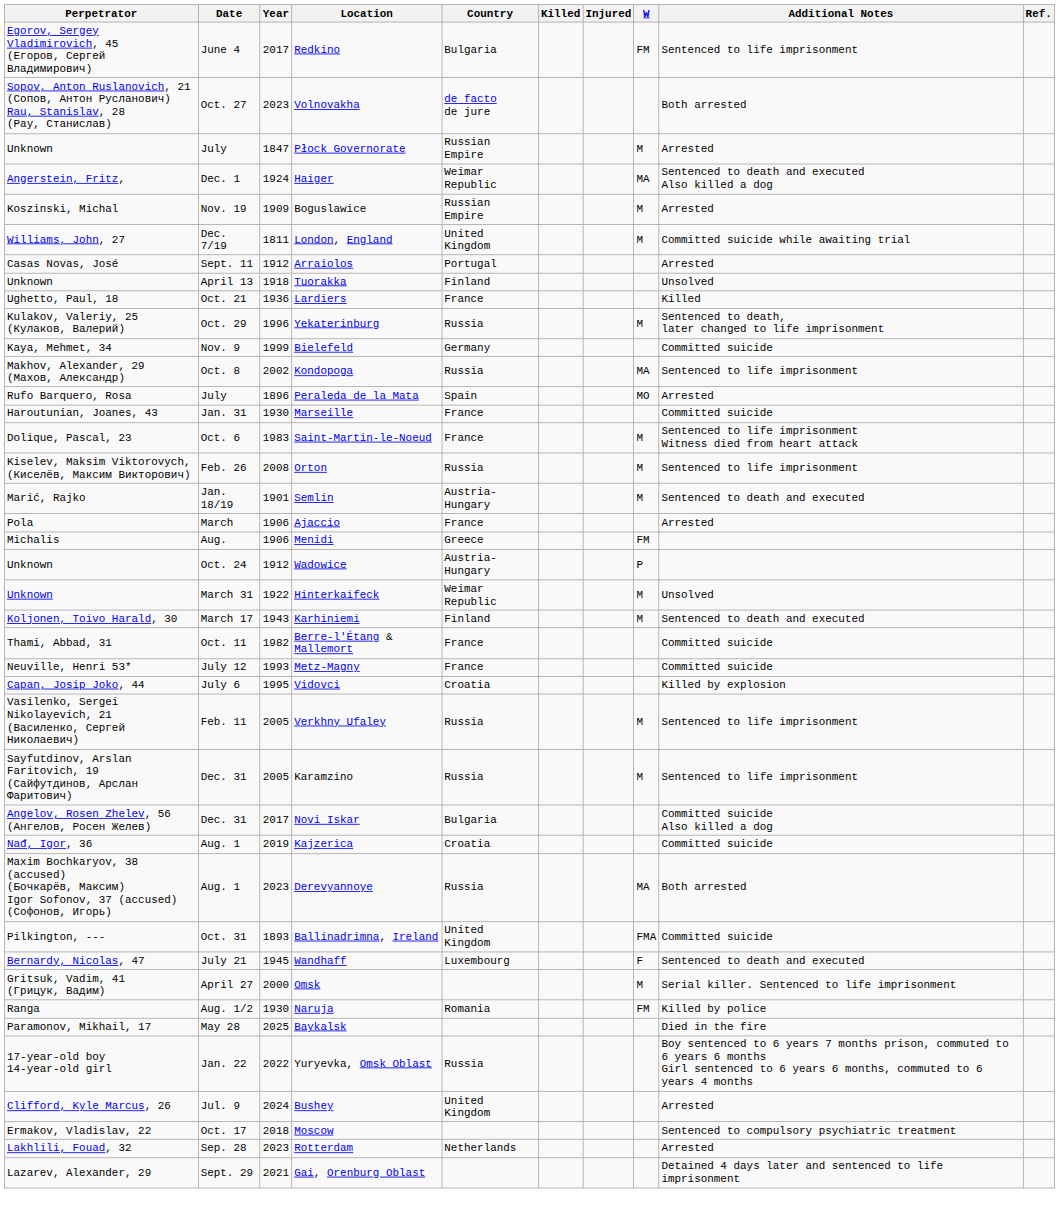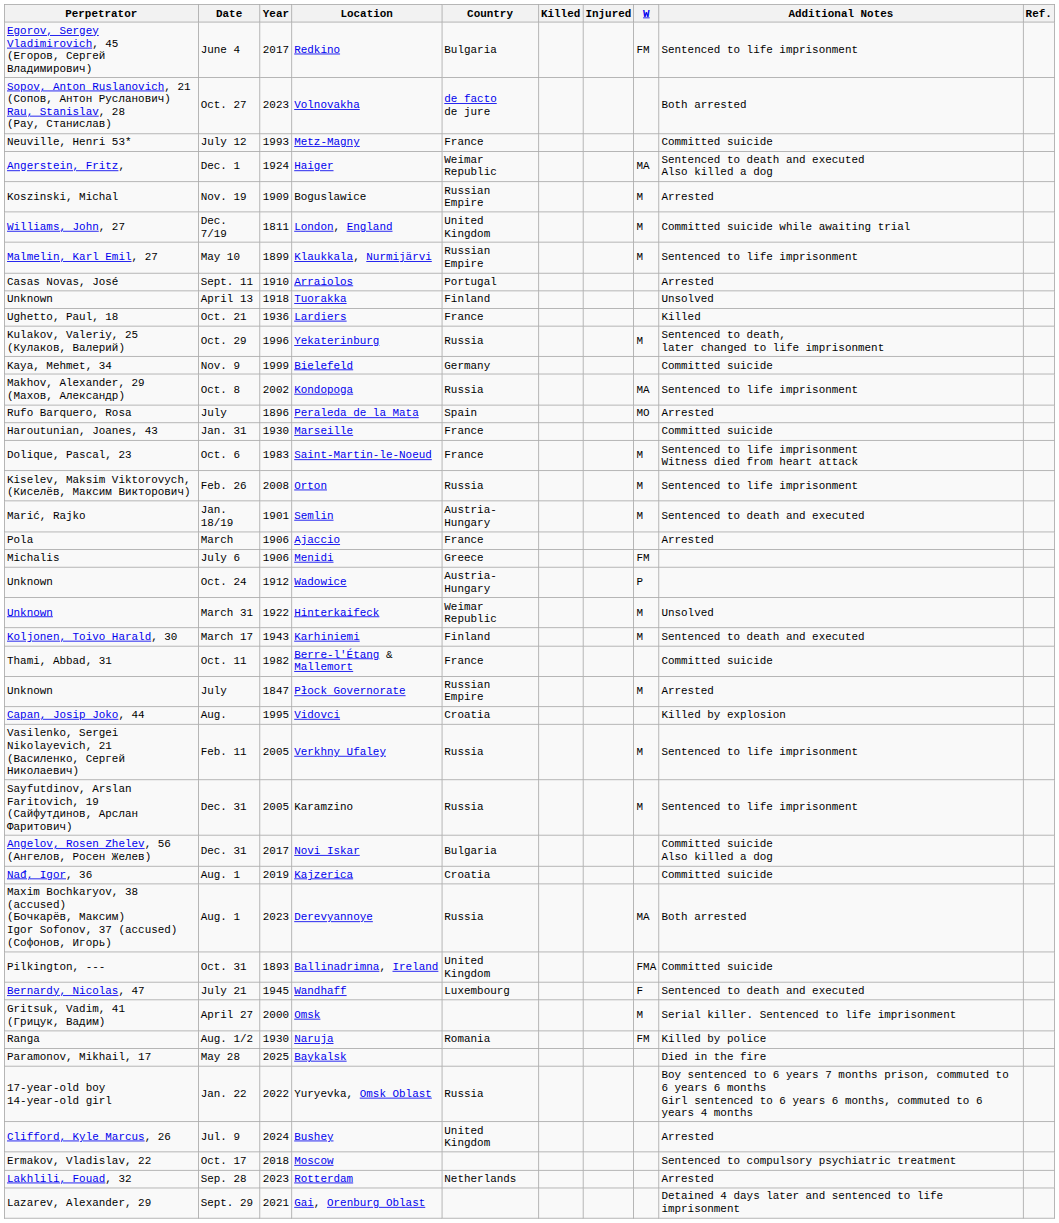rows swapped: Płock Governorate <-> Metz-Magny
+ row: Malmelin, Karl Emil, 27 | May 10 | 1899 | Klaukkala, Nurmijärvi | Russian Empire | M | Sentenced to life imprisonment
Arraiolos | Year: 1912 -> 1910
Menidi | Date: Aug. -> July 6
Vidovci | Date: July 6 -> Aug.
